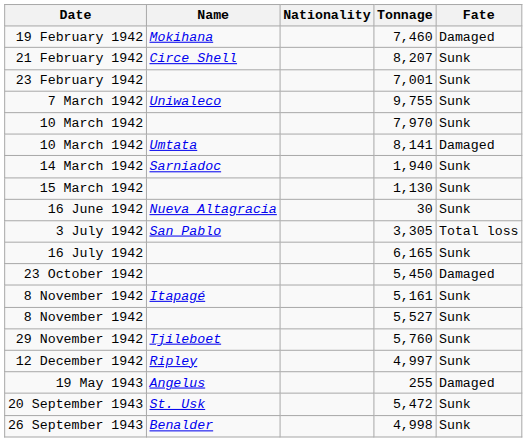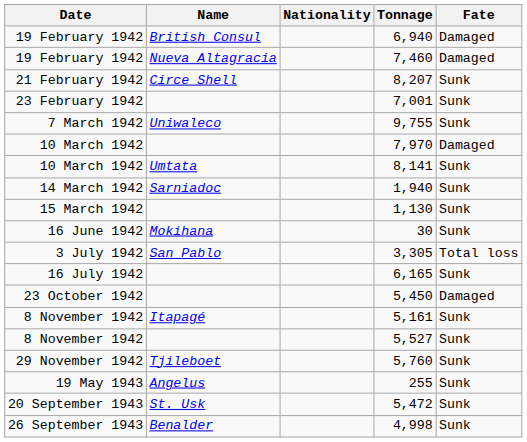+ row: 19 February 1942 | British Consul | 6,940 | Damaged
7,460 | Name: Mokihana -> Nueva Altagracia
7,970 | Fate: Sunk -> Damaged
8,141 | Fate: Damaged -> Sunk
30 | Name: Nueva Altagracia -> Mokihana
- row: 12 December 1942 | Ripley | 4,997 | Sunk
255 | Fate: Damaged -> Sunk
